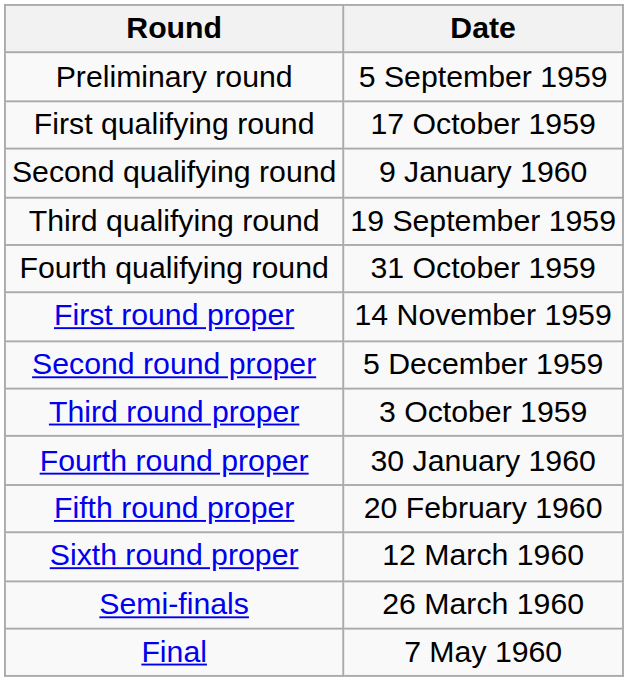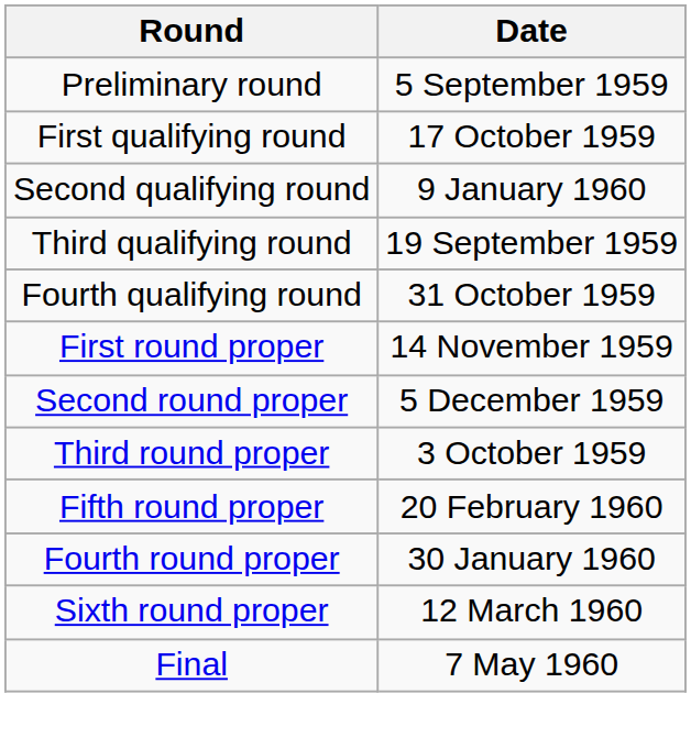rows swapped: Fourth round proper <-> Fifth round proper
- row: Semi-finals | 26 March 1960
